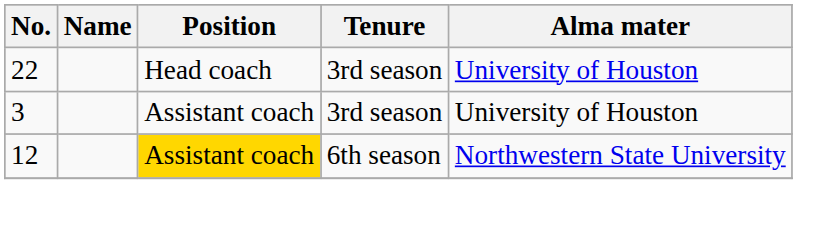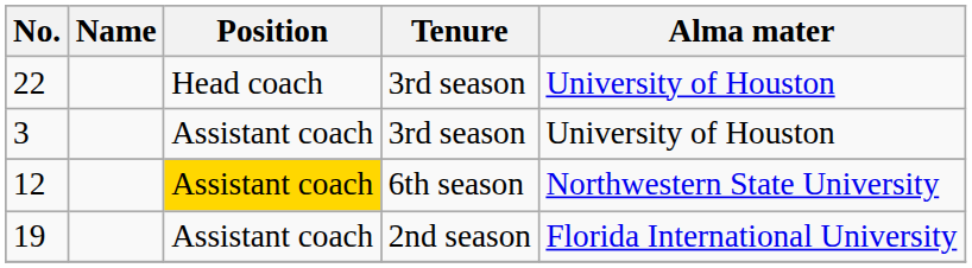+ row: 19 | Assistant coach | 2nd season | Florida International University
